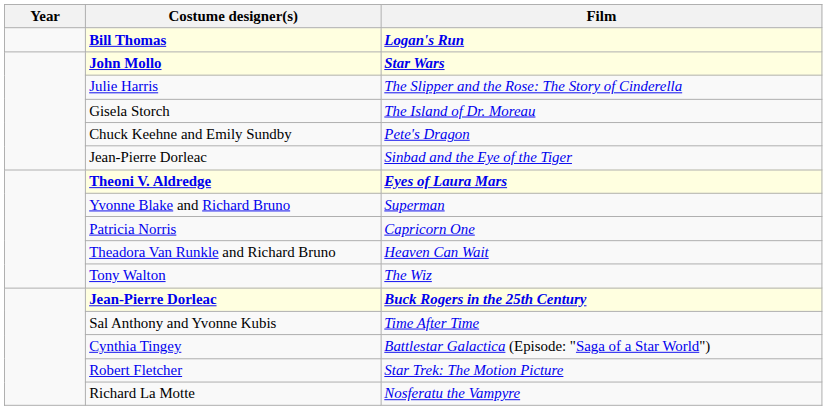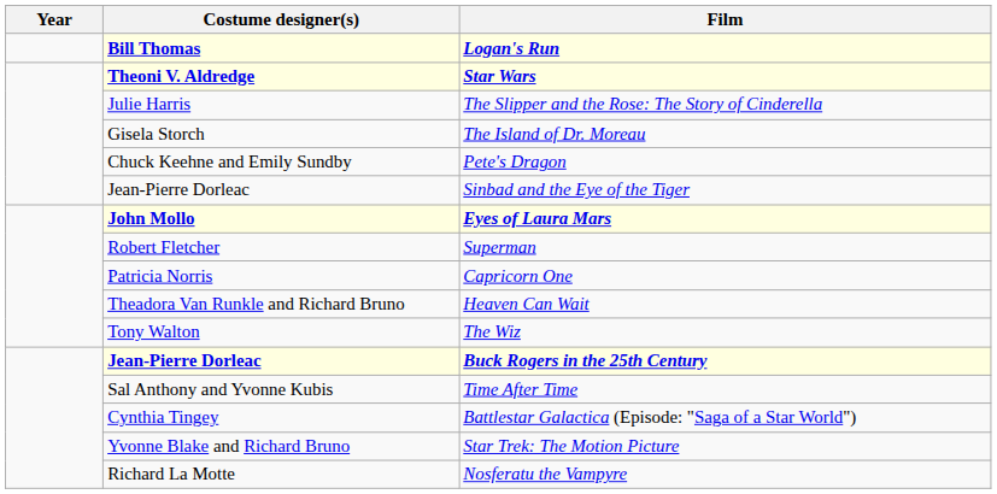Star Wars | Costume designer(s): John Mollo -> Theoni V. Aldredge
Eyes of Laura Mars | Costume designer(s): Theoni V. Aldredge -> John Mollo
Superman | Costume designer(s): Yvonne Blake and Richard Bruno -> Robert Fletcher
Star Trek: The Motion Picture | Costume designer(s): Robert Fletcher -> Yvonne Blake and Richard Bruno
